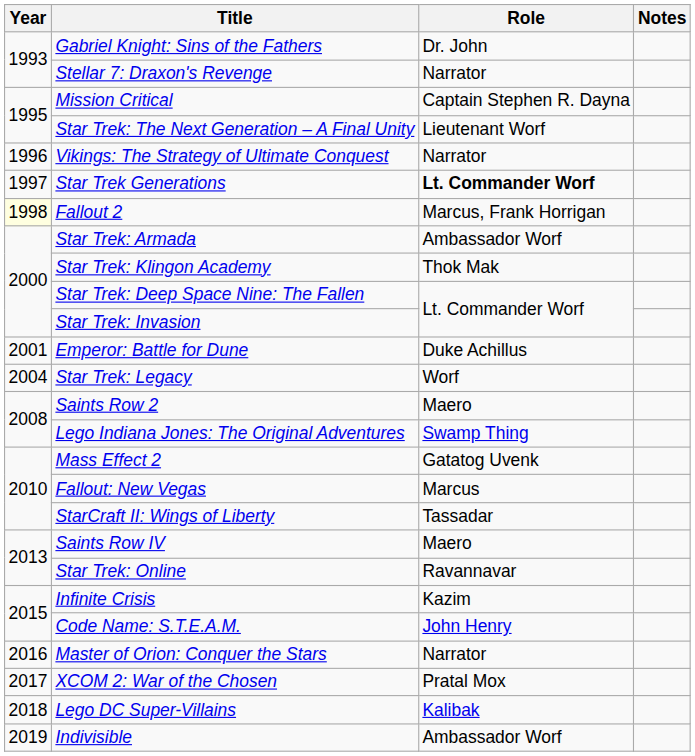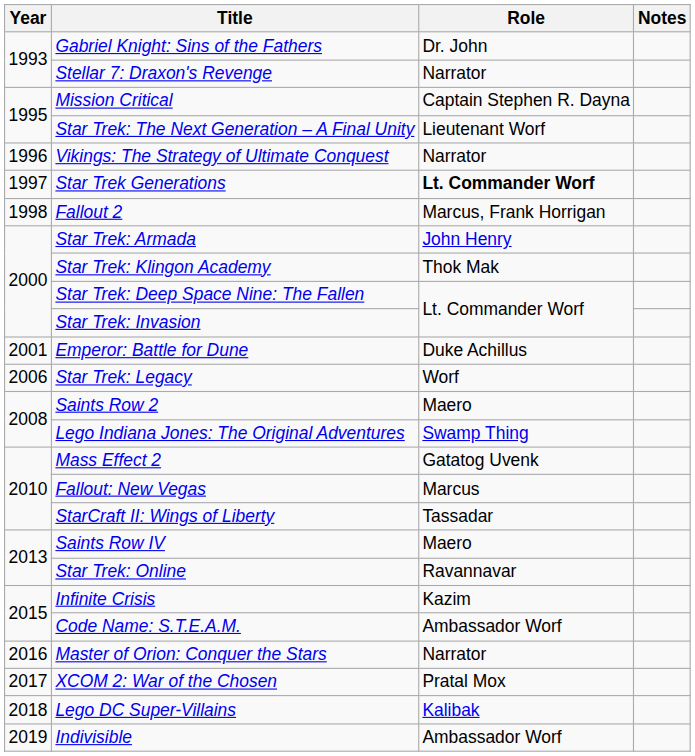Fallout 2 | Year: lightyellow background -> no background
Star Trek: Armada | Role: Ambassador Worf -> John Henry
Star Trek: Legacy | Year: 2004 -> 2006
Code Name: S.T.E.A.M. | Role: John Henry -> Ambassador Worf
